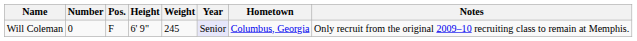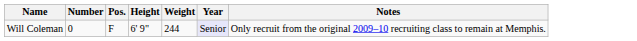- column: Hometown | Columbus, Georgia
Will Coleman | Weight: 245 -> 244
